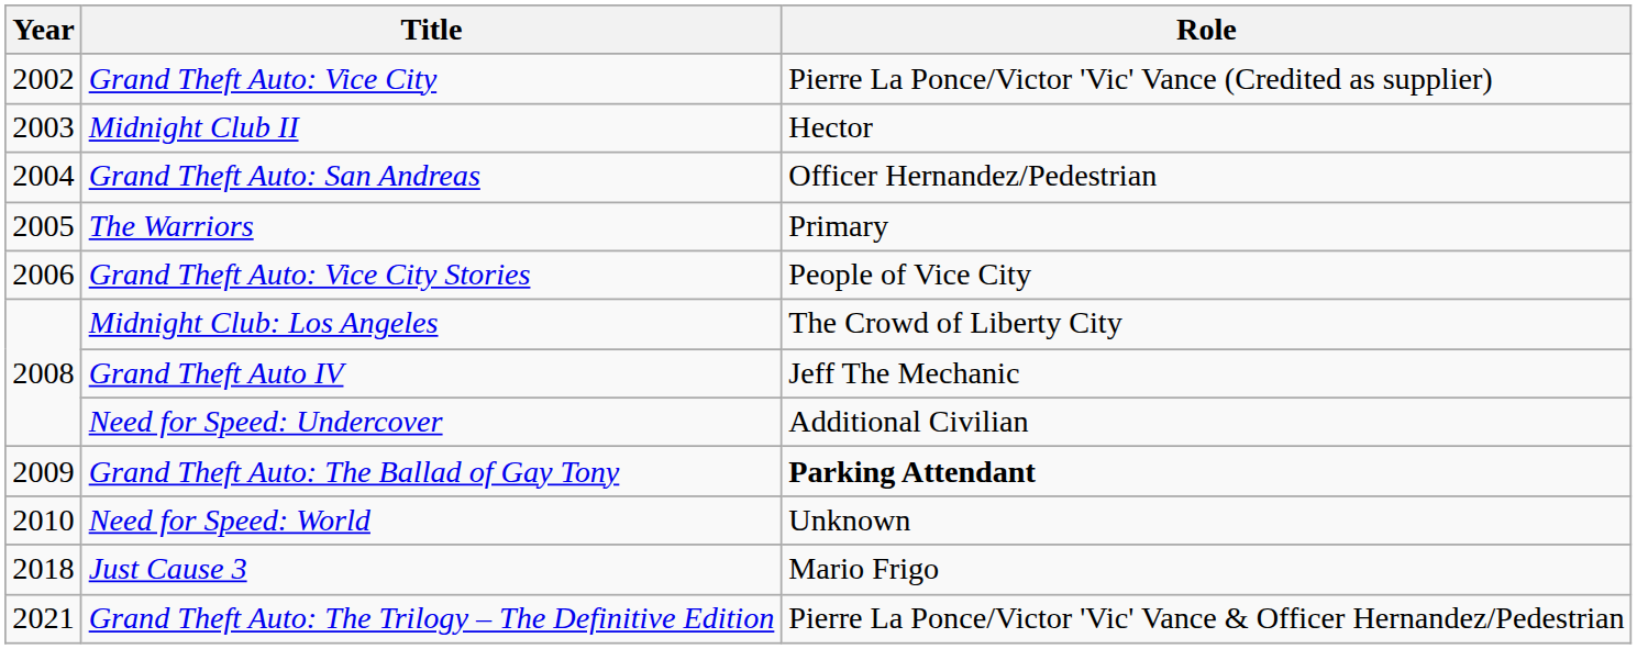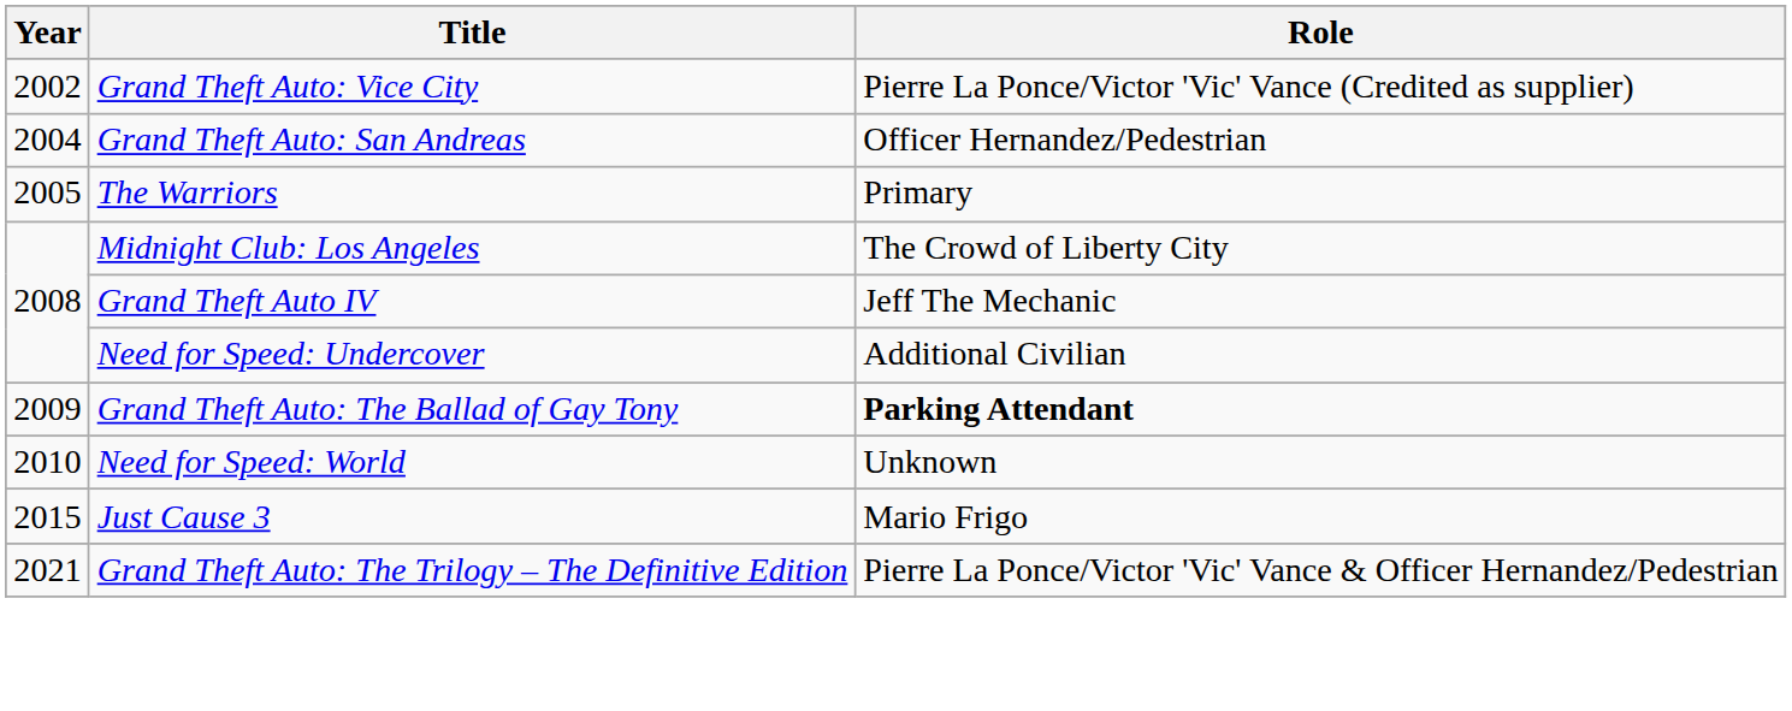- row: 2003 | Midnight Club II | Hector
- row: 2006 | Grand Theft Auto: Vice City Stories | People of Vice City
Just Cause 3 | Year: 2018 -> 2015
